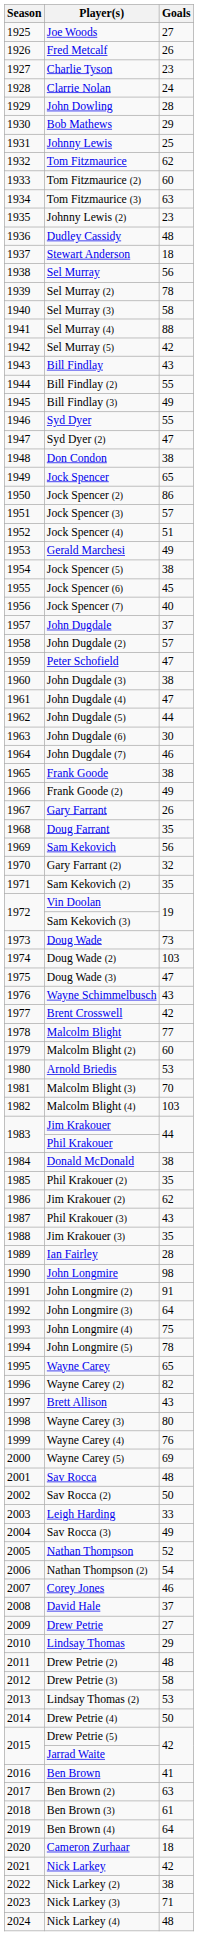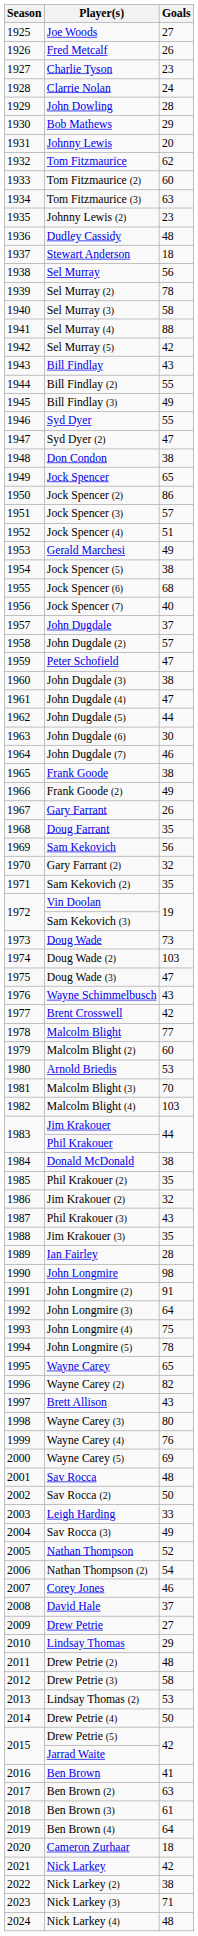Johnny Lewis | Goals: 25 -> 20
Jock Spencer (6) | Goals: 45 -> 68
Jim Krakouer (2) | Goals: 62 -> 32
